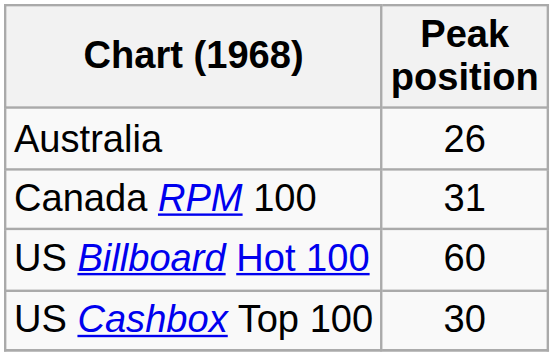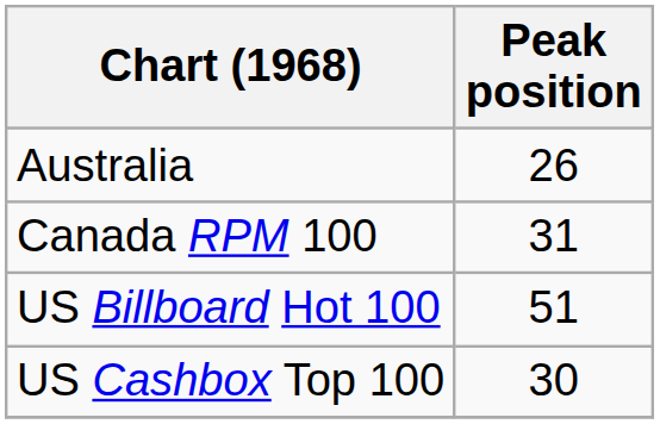US Billboard Hot 100 | Peak position: 60 -> 51
